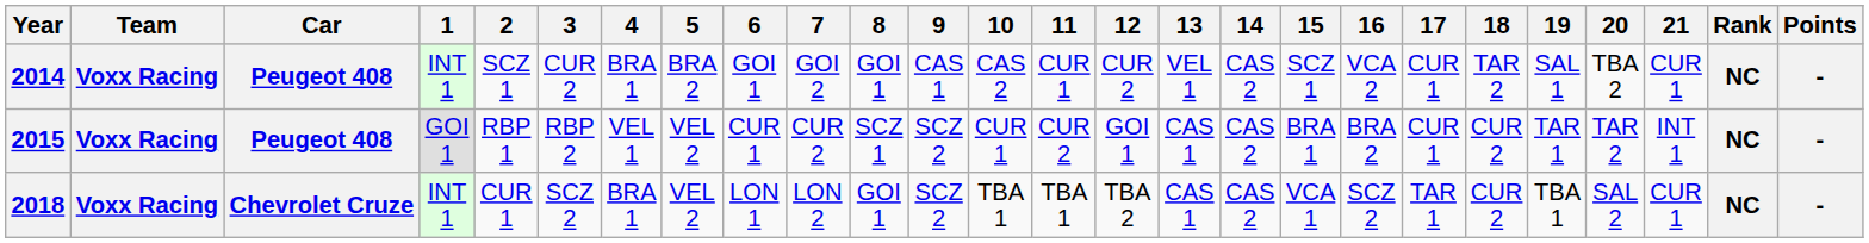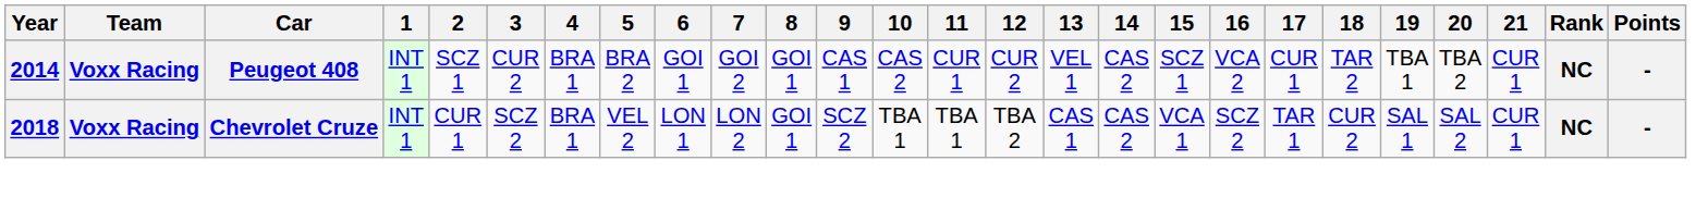2014 | 19: SAL 1 -> TBA 1
- row: 2015 | Voxx Racing | Peugeot 408 | GOI 1 | RBP 1 | RBP 2 | VEL 1 | VEL 2 | CUR 1 | CUR 2 | SCZ 1 | SCZ 2 | CUR 1 | CUR 2 | GOI 1 | CAS 1 | CAS 2 | BRA 1 | BRA 2 | CUR 1 | CUR 2 | TAR 1 | TAR 2 | INT 1 | NC | -
2018 | 19: TBA 1 -> SAL 1
